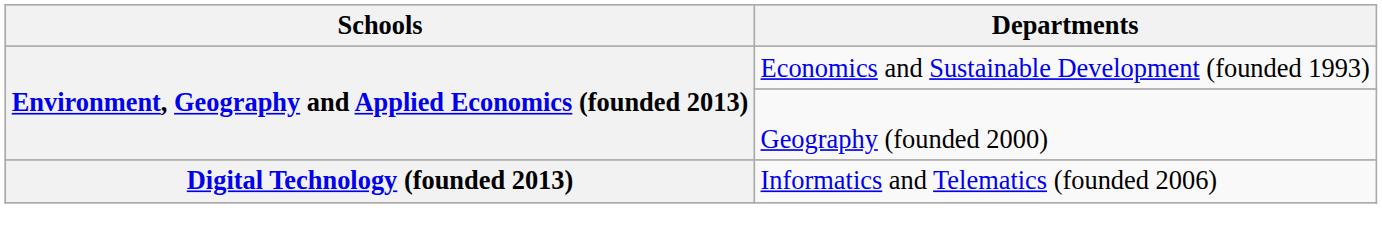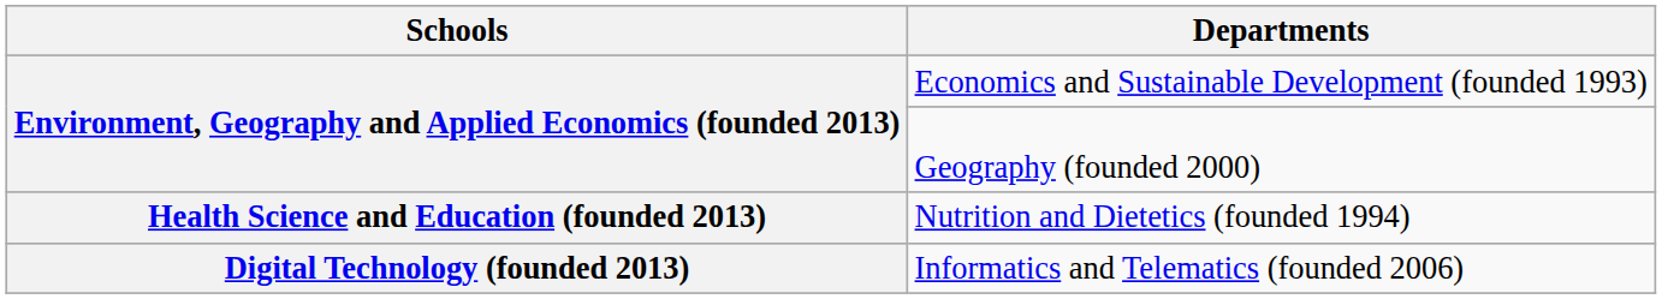+ row: Health Science and Education (founded 2013) | Nutrition and Dietetics (founded 1994)
